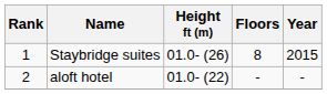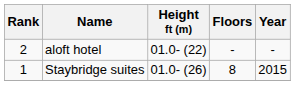rows swapped: Staybridge suites <-> aloft hotel
